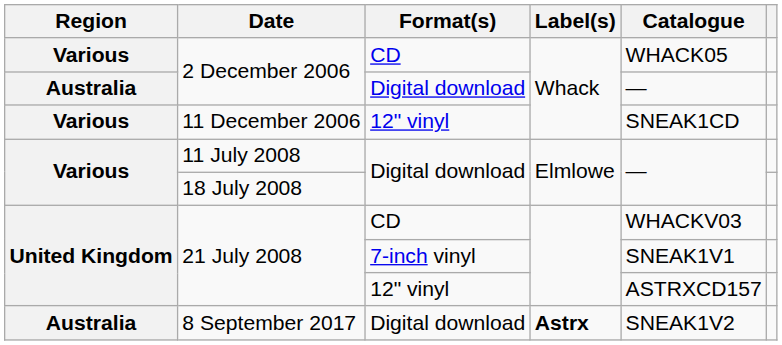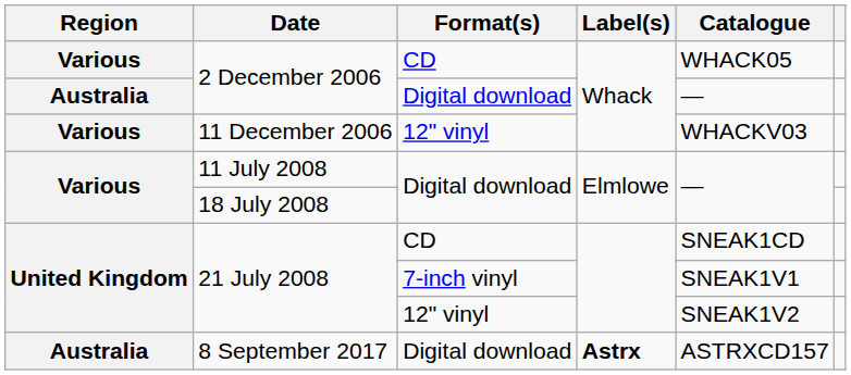11 December 2006 | Catalogue: SNEAK1CD -> WHACKV03
21 July 2008 / CD | Catalogue: WHACKV03 -> SNEAK1CD
21 July 2008 / 12" vinyl | Catalogue: ASTRXCD157 -> SNEAK1V2
8 September 2017 | Catalogue: SNEAK1V2 -> ASTRXCD157
